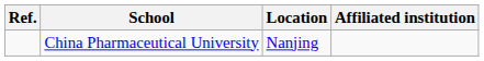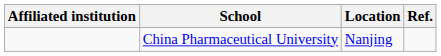columns swapped: Affiliated institution <-> Ref.
